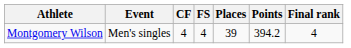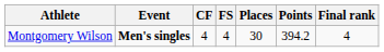Montgomery Wilson | Event: normal -> bold
Montgomery Wilson | Places: 39 -> 30
